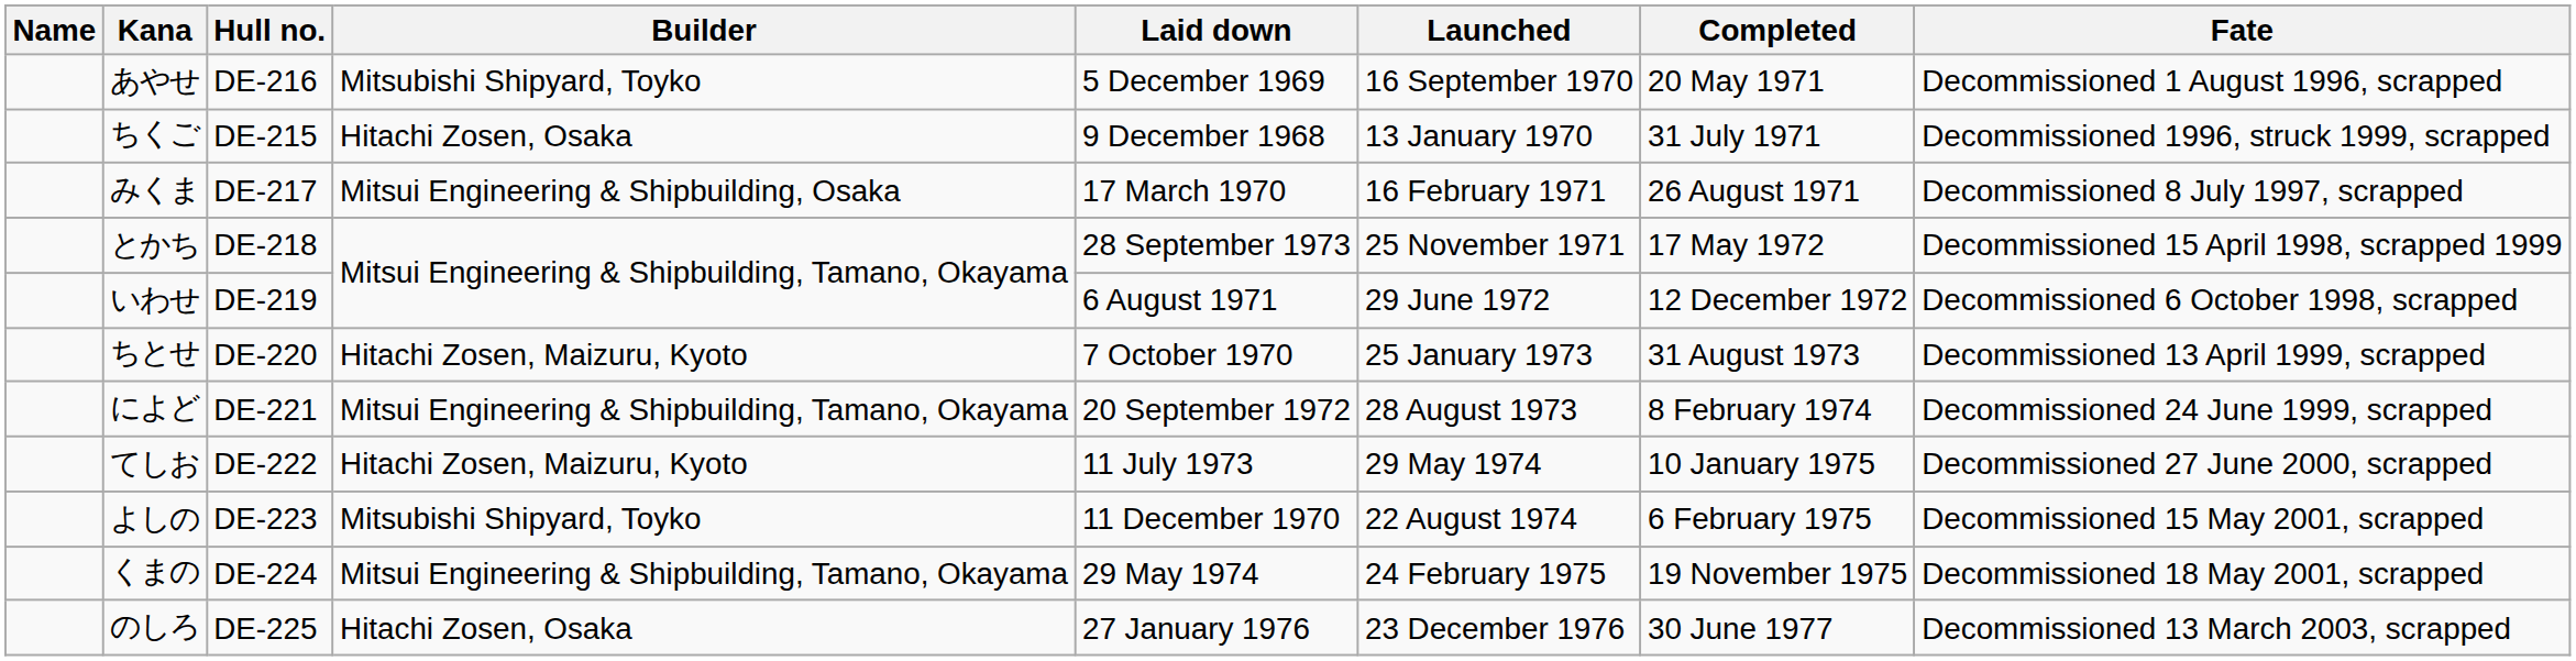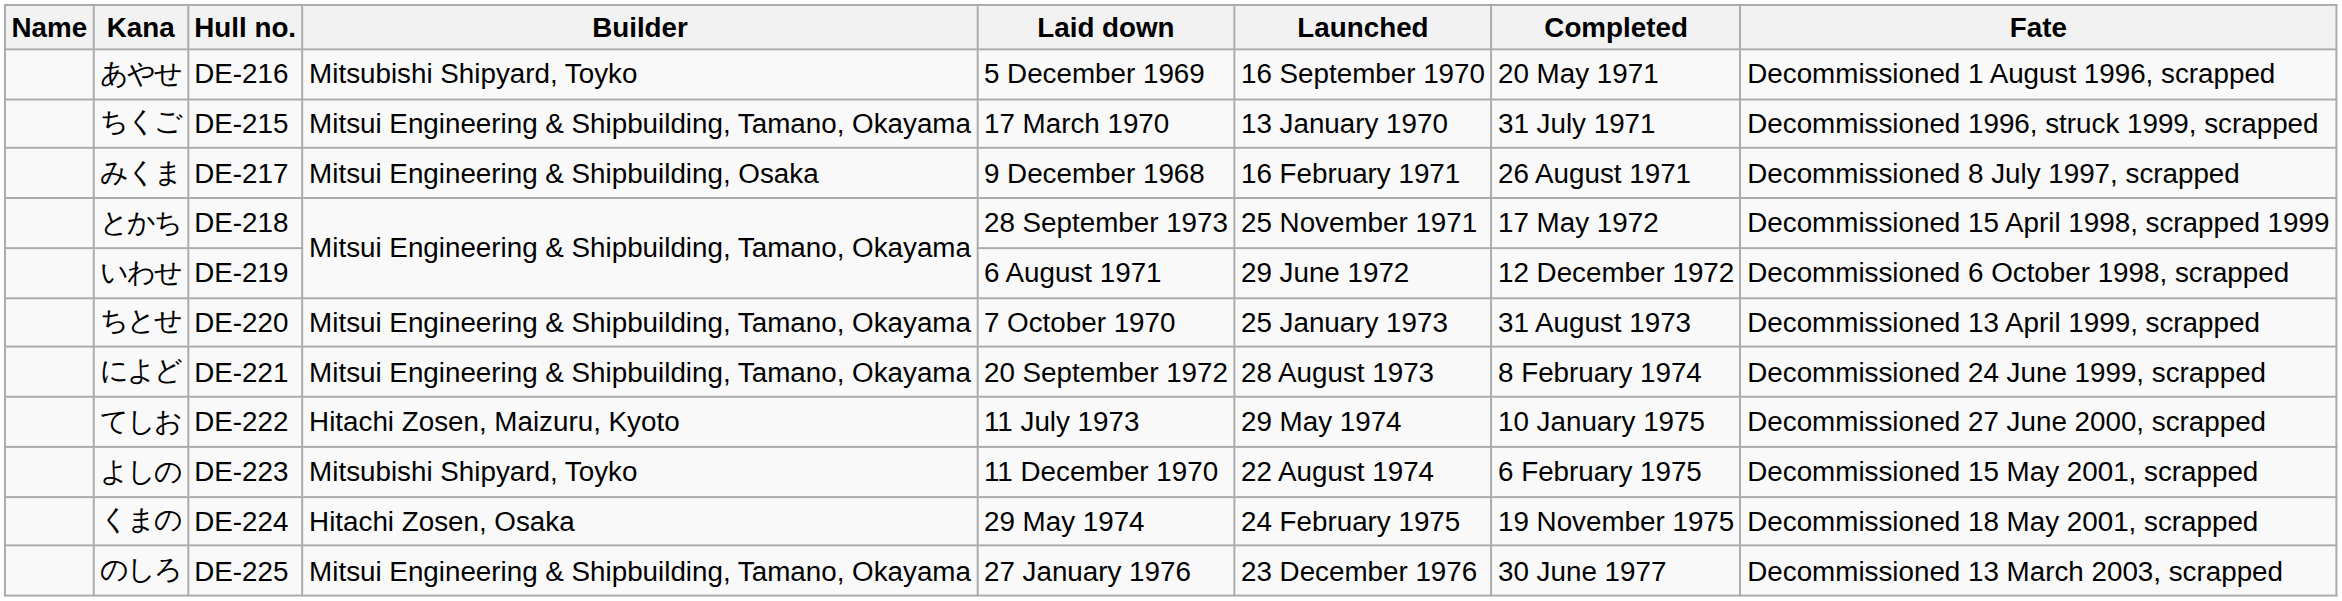ちくご | Builder: Hitachi Zosen, Osaka -> Mitsui Engineering & Shipbuilding, Tamano, Okayama
ちくご | Laid down: 9 December 1968 -> 17 March 1970
みくま | Laid down: 17 March 1970 -> 9 December 1968
ちとせ | Builder: Hitachi Zosen, Maizuru, Kyoto -> Mitsui Engineering & Shipbuilding, Tamano, Okayama
くまの | Builder: Mitsui Engineering & Shipbuilding, Tamano, Okayama -> Hitachi Zosen, Osaka
のしろ | Builder: Hitachi Zosen, Osaka -> Mitsui Engineering & Shipbuilding, Tamano, Okayama
